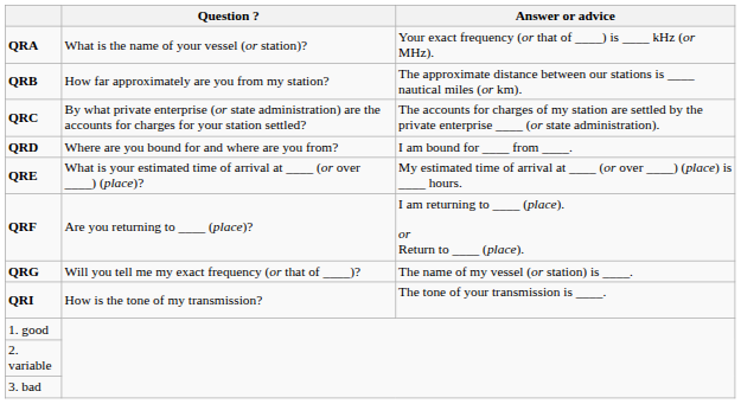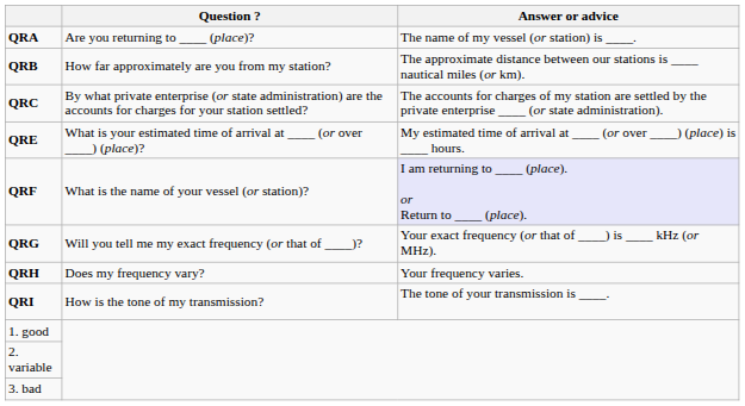QRA | Question ?: What is the name of your vessel (or station)? -> Are you returning to ____ (place)?
QRA | Answer or advice: Your exact frequency (or that of ____) is ____ kHz (or MHz). -> The name of my vessel (or station) is ____.
- row: QRD | Where are you bound for and where are you from? | I am bound for ____ from ____.
QRF | Question ?: Are you returning to ____ (place)? -> What is the name of your vessel (or station)?
QRF | Answer or advice: no background -> lavender background
QRG | Answer or advice: The name of my vessel (or station) is ____. -> Your exact frequency (or that of ____) is ____ kHz (or MHz).
+ row: QRH | Does my frequency vary? | Your frequency varies.
